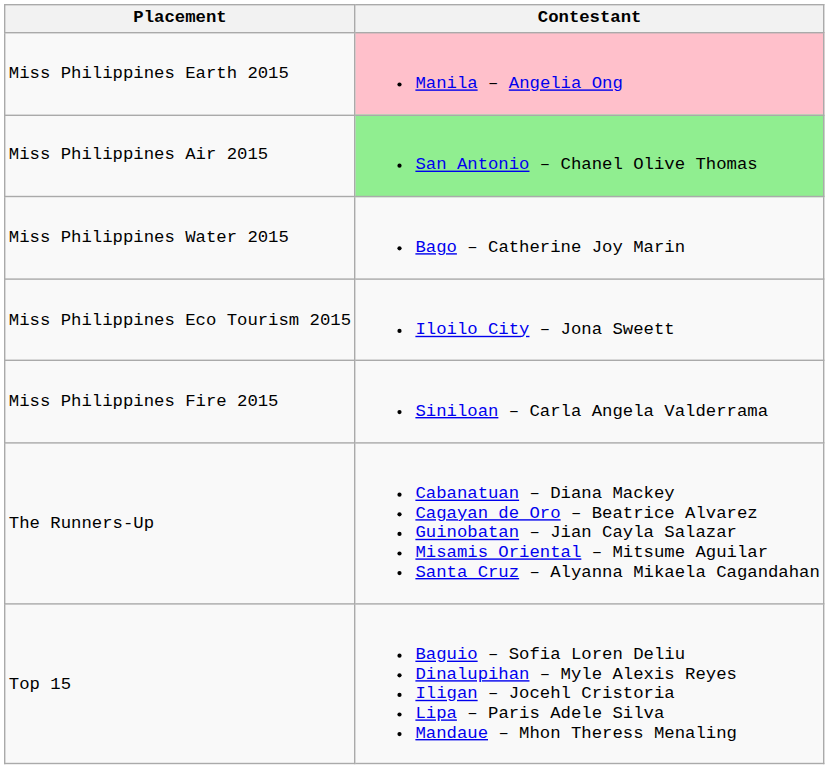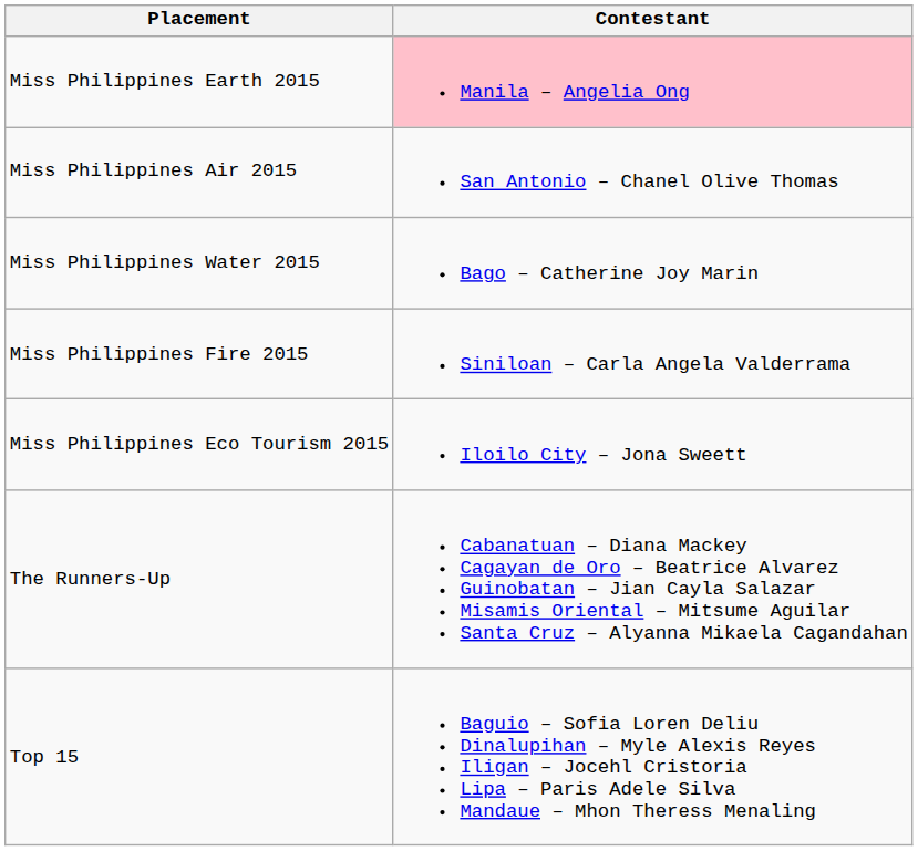Miss Philippines Air 2015 | Contestant: lightgreen background -> no background
rows swapped: Miss Philippines Fire 2015 <-> Miss Philippines Eco Tourism 2015
